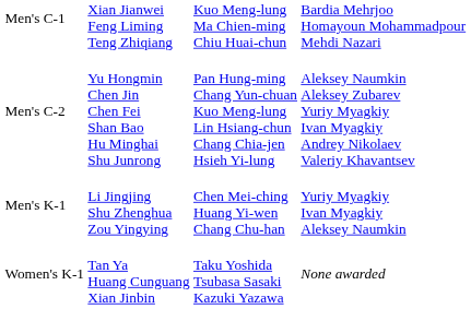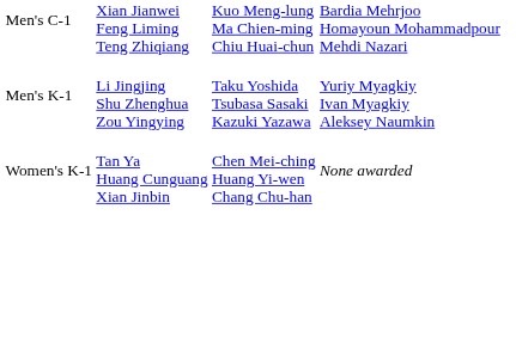- row: Men's C-2 | Yu Hongmin Chen Jin Chen Fei Shan Bao Hu Minghai Shu Junrong | Pan Hung-ming Chang Yun-chuan Kuo Meng-lung Lin Hsiang-chun Chang Chia-jen Hsieh Yi-lung | Aleksey Naumkin Aleksey Zubarev Yuriy Myagkiy Ivan Myagkiy Andrey Nikolaev Valeriy Khavantsev
Men's K-1 | column 3: Chen Mei-ching Huang Yi-wen Chang Chu-han -> Taku Yoshida Tsubasa Sasaki Kazuki Yazawa
Women's K-1 | column 3: Taku Yoshida Tsubasa Sasaki Kazuki Yazawa -> Chen Mei-ching Huang Yi-wen Chang Chu-han
